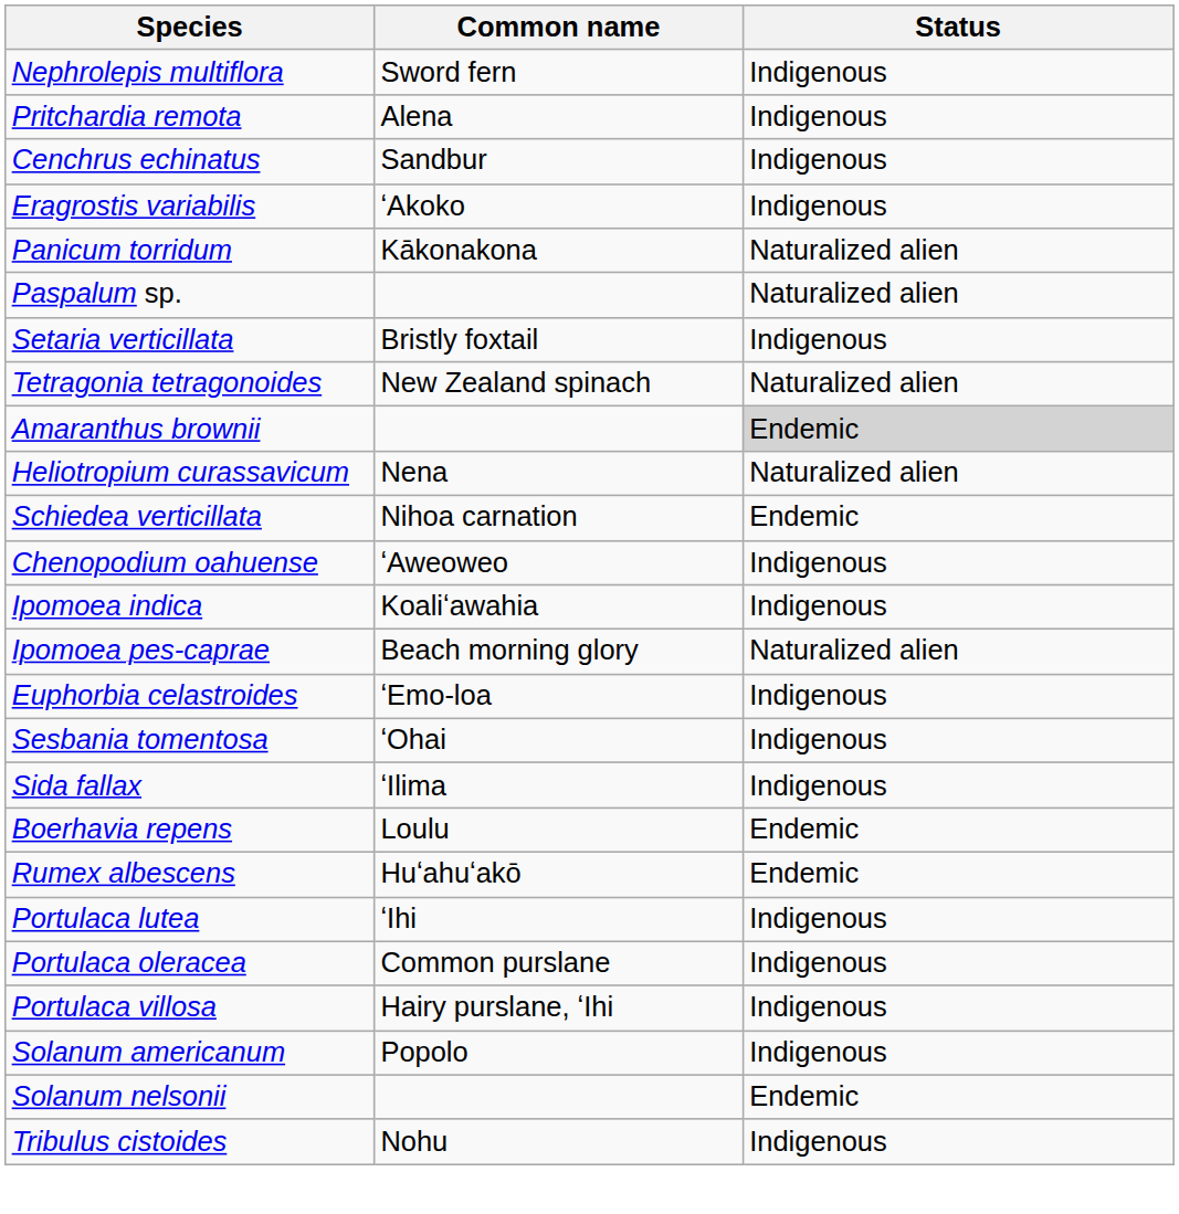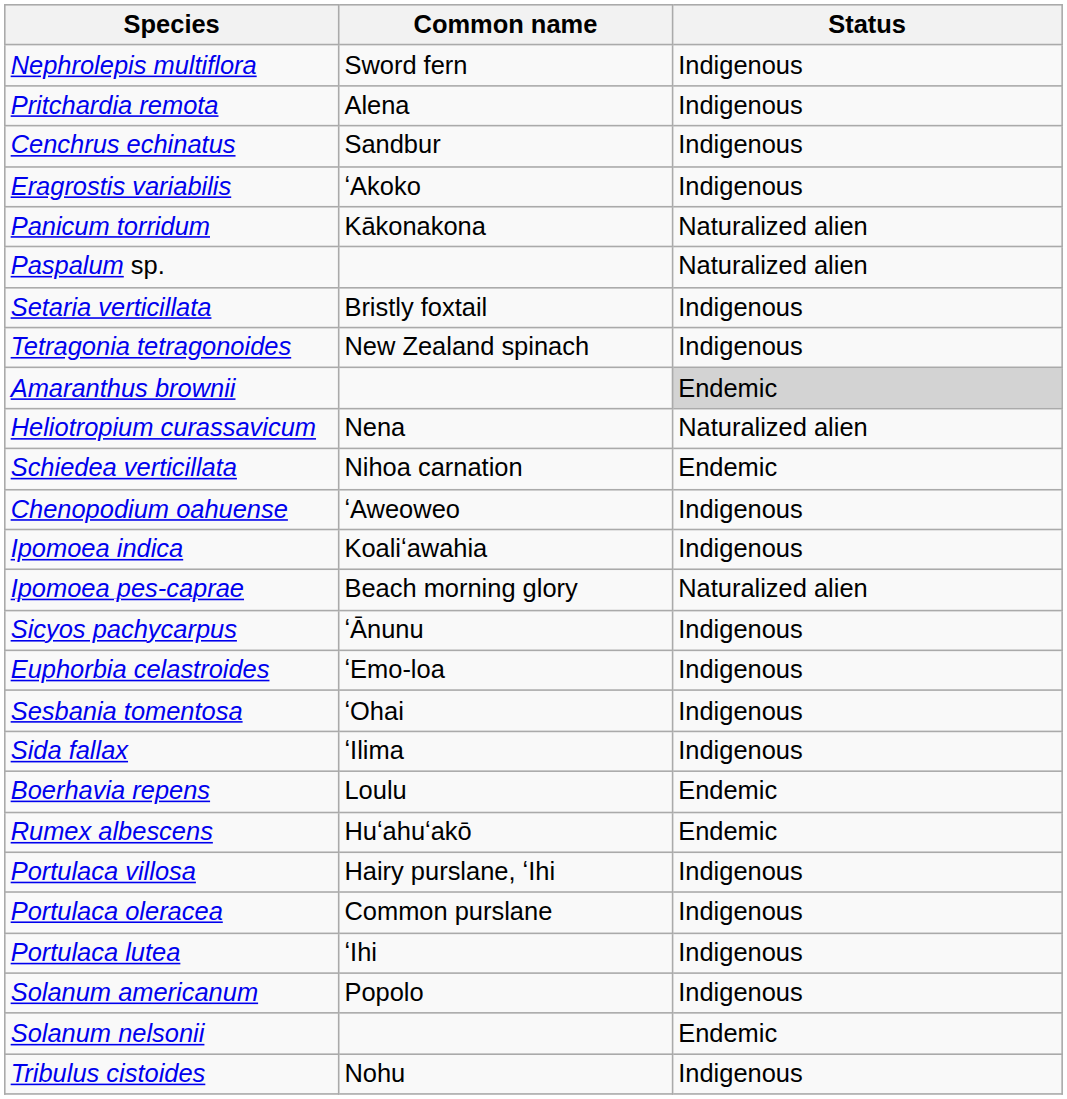Tetragonia tetragonoides | Status: Naturalized alien -> Indigenous
+ row: Sicyos pachycarpus | ʻĀnunu | Indigenous
rows swapped: Portulaca lutea <-> Portulaca villosa
